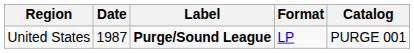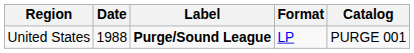United States | Date: 1987 -> 1988
